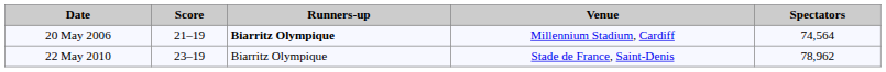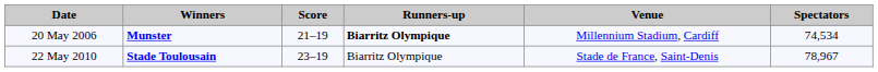+ column: Winners | Munster | Stade Toulousain
20 May 2006 | Spectators: 74,564 -> 74,534
22 May 2010 | Spectators: 78,962 -> 78,967
